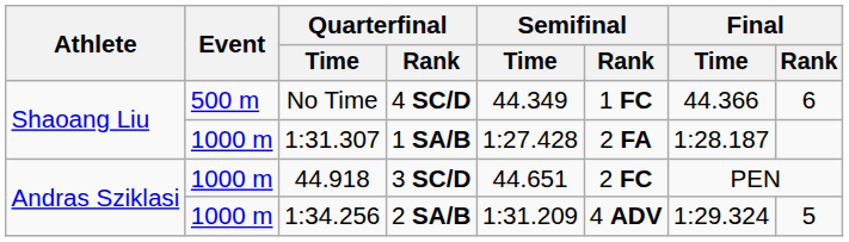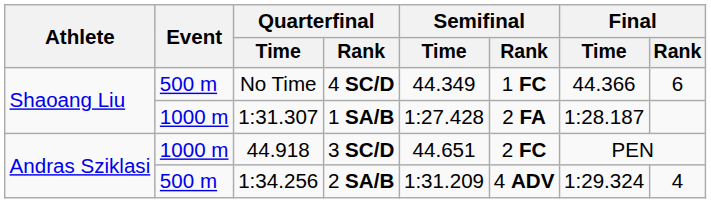2 SA/B | Event: 1000 m -> 500 m
2 SA/B | Final / Rank: 5 -> 4
